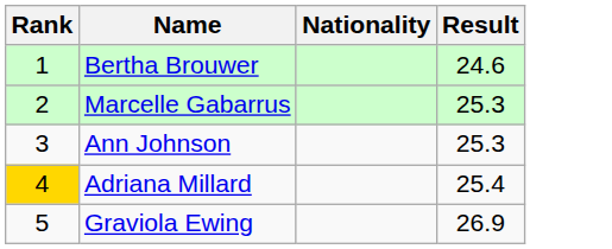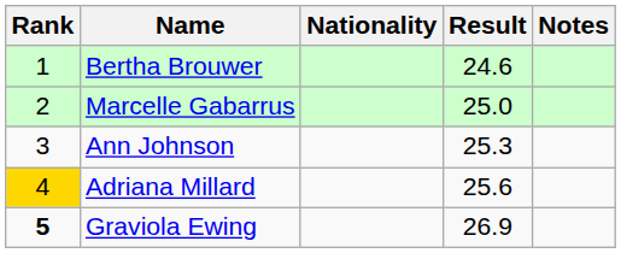+ column: Notes
Marcelle Gabarrus | Result: 25.3 -> 25.0
Adriana Millard | Result: 25.4 -> 25.6
Graviola Ewing | Rank: normal -> bold
